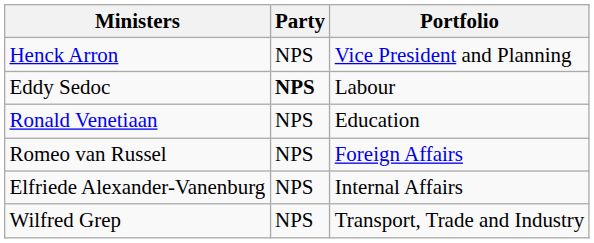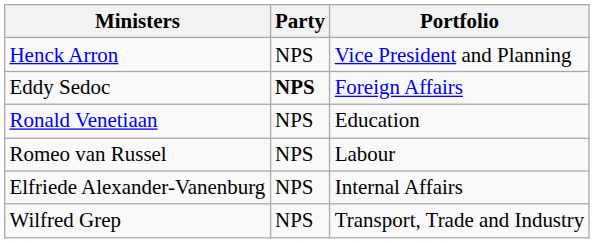Eddy Sedoc | Portfolio: Labour -> Foreign Affairs
Romeo van Russel | Portfolio: Foreign Affairs -> Labour
